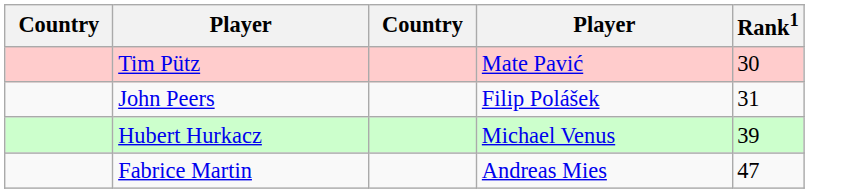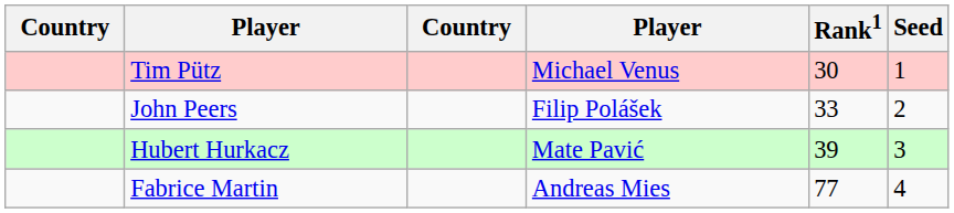+ column: Seed | 1 | 2 | 3 | 4
Tim Pütz | column 4: Mate Pavić -> Michael Venus
John Peers | Rank1: 31 -> 33
Hubert Hurkacz | column 4: Michael Venus -> Mate Pavić
Fabrice Martin | Rank1: 47 -> 77
